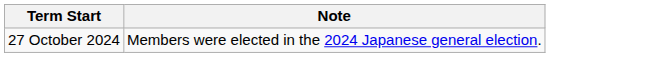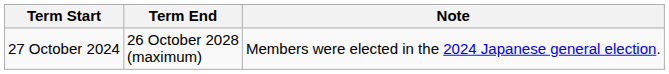+ column: Term End | 26 October 2028 (maximum)
